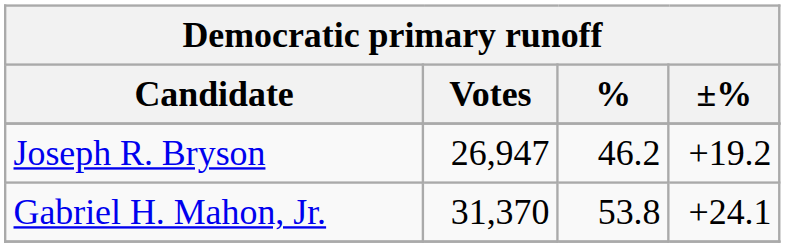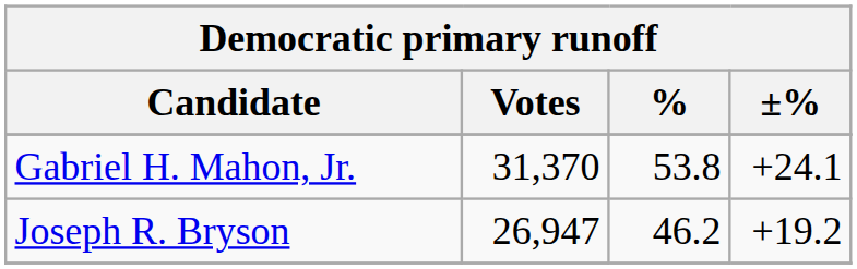rows swapped: Gabriel H. Mahon, Jr. <-> Joseph R. Bryson
